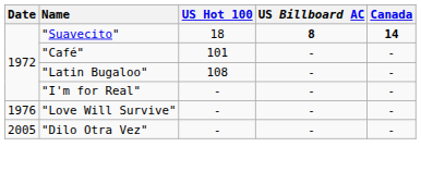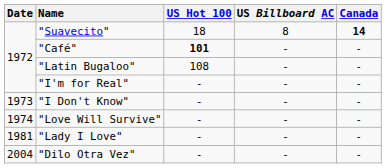"Suavecito" | US Billboard AC: bold -> normal
"Café" | US Hot 100: normal -> bold
+ row: 1973 | "I Don't Know" | - | - | -
"Love Will Survive" | Date: 1976 -> 1974
+ row: 1981 | "Lady I Love" | - | - | -
"Dilo Otra Vez" | Date: 2005 -> 2004
